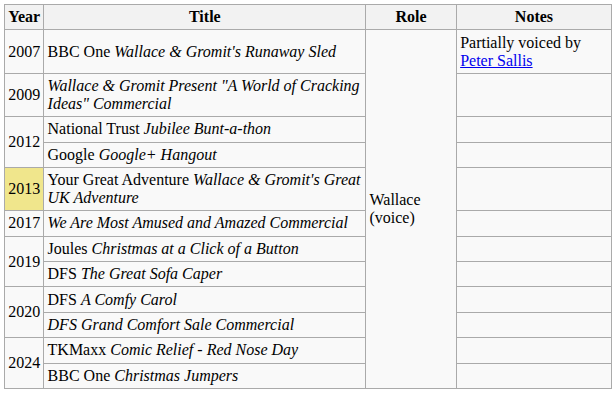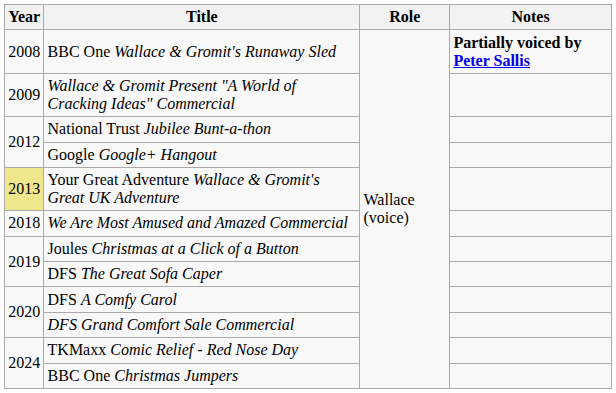BBC One Wallace & Gromit's Runaway Sled | Year: 2007 -> 2008
BBC One Wallace & Gromit's Runaway Sled | Notes: normal -> bold
We Are Most Amused and Amazed Commercial | Year: 2017 -> 2018
